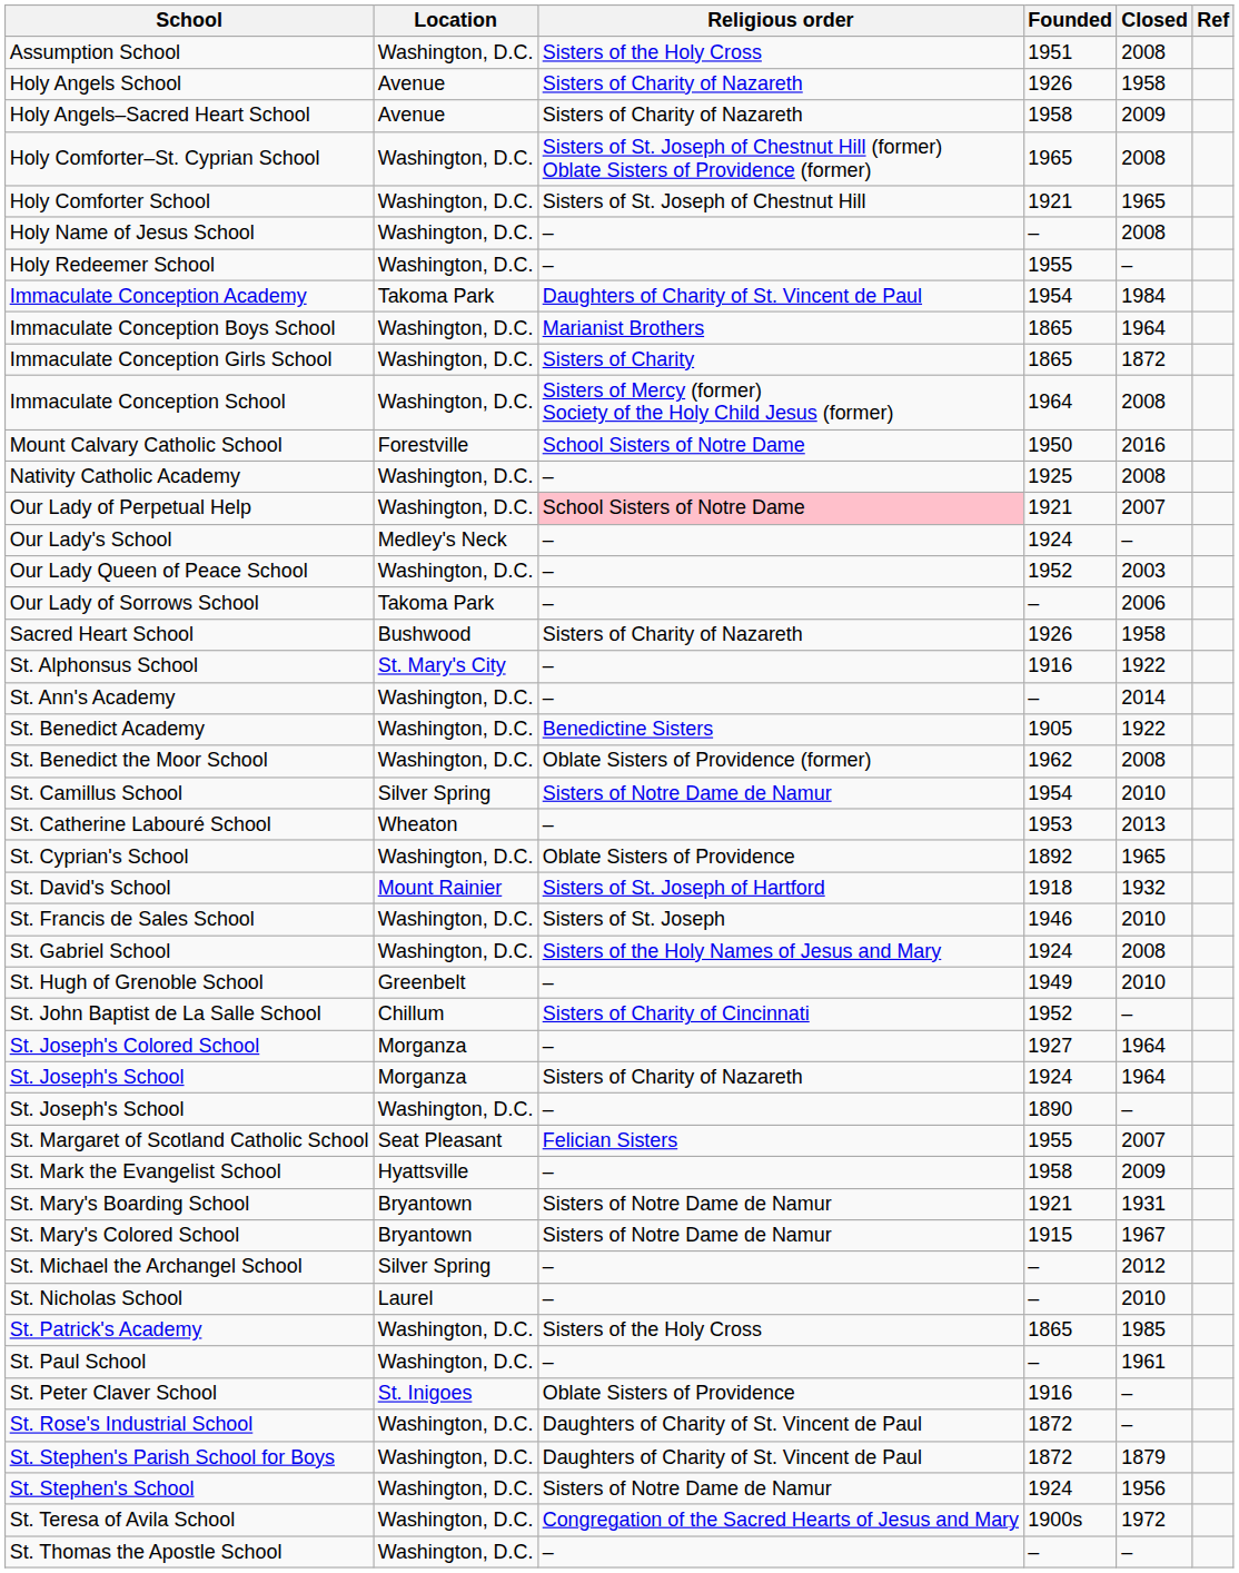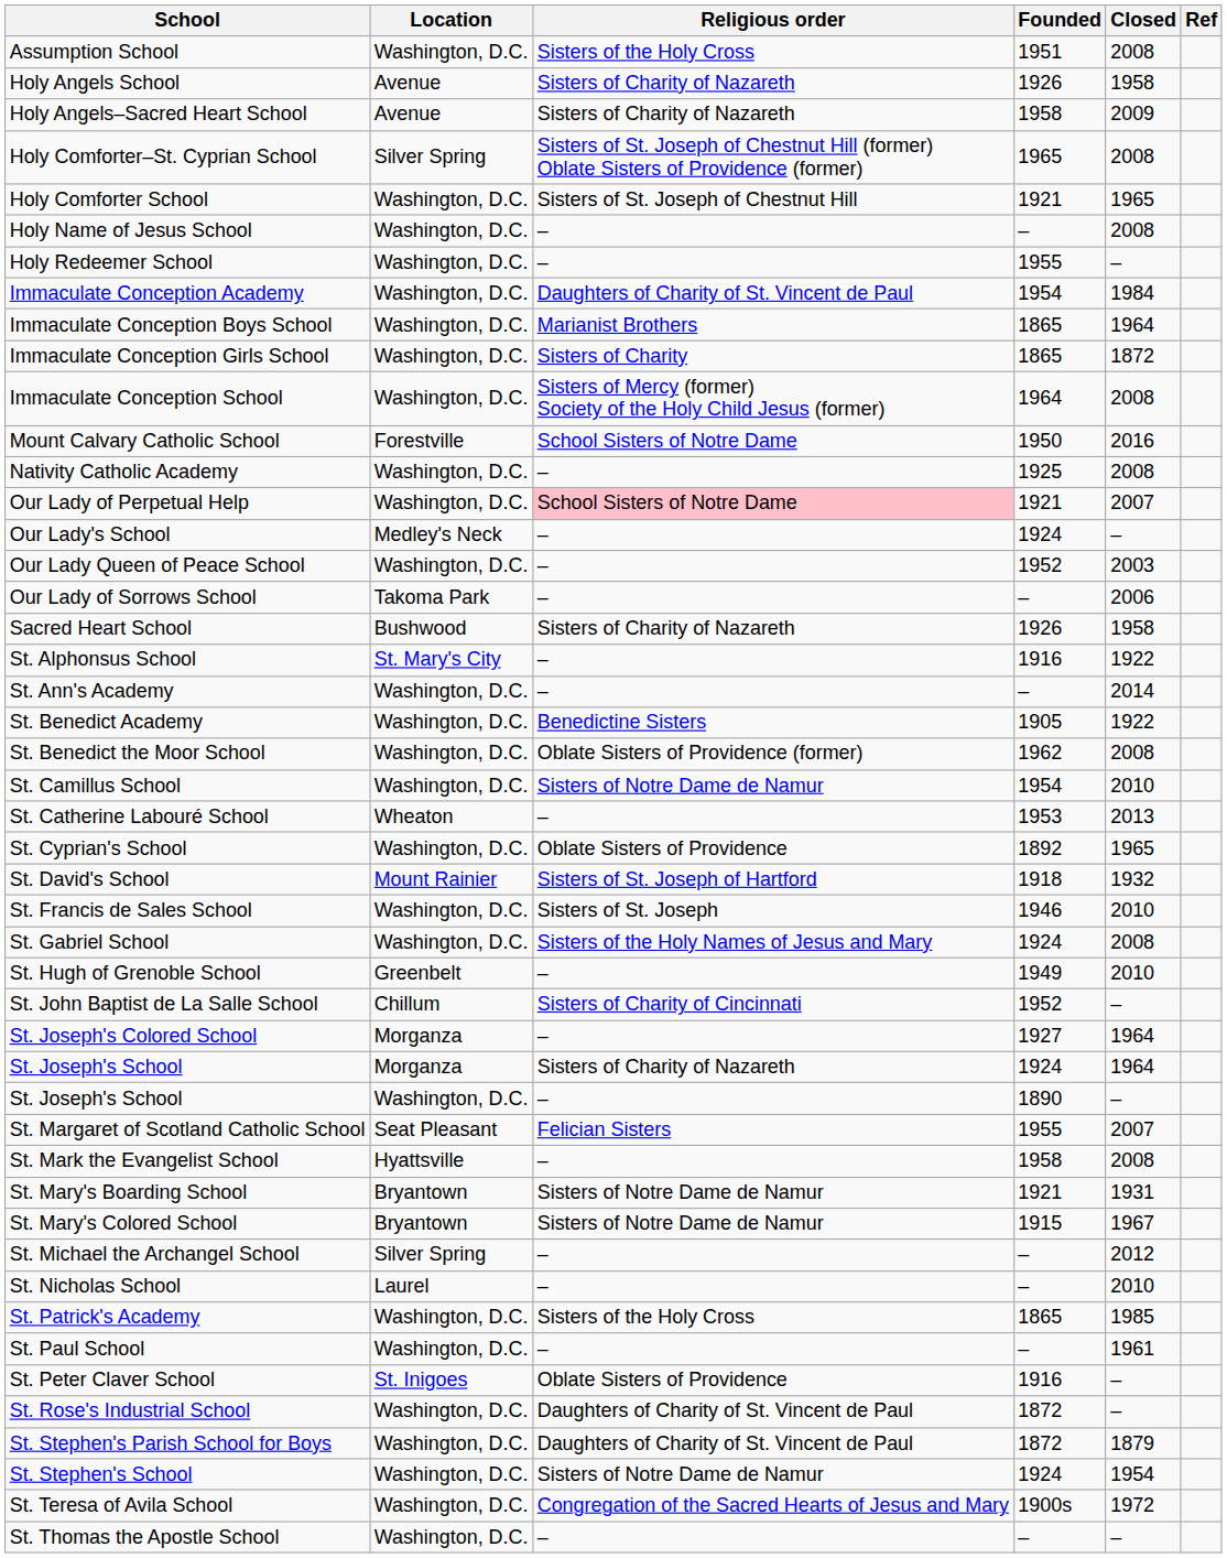Holy Comforter–St. Cyprian School | Location: Washington, D.C. -> Silver Spring
Immaculate Conception Academy | Location: Takoma Park -> Washington, D.C.
St. Camillus School | Location: Silver Spring -> Washington, D.C.
St. Mark the Evangelist School | Closed: 2009 -> 2008
St. Stephen's School | Closed: 1956 -> 1954
